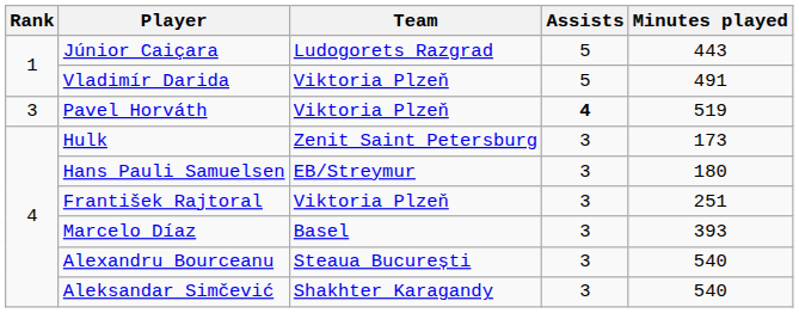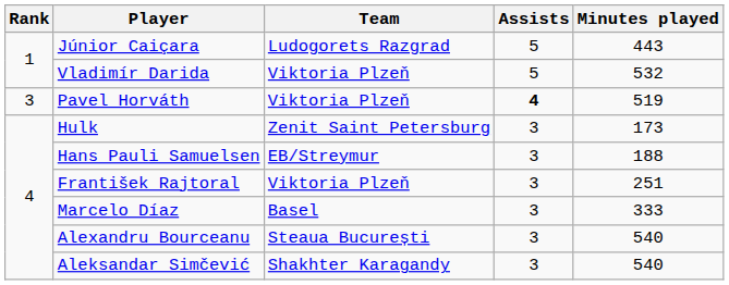Vladimír Darida | Minutes played: 491 -> 532
Hans Pauli Samuelsen | Minutes played: 180 -> 188
Marcelo Díaz | Minutes played: 393 -> 333
